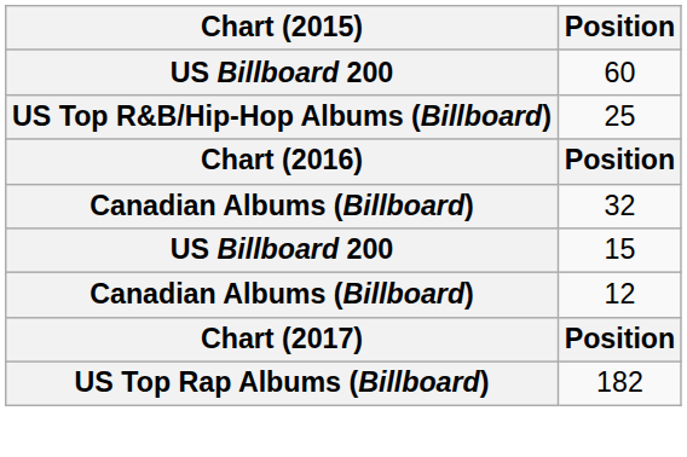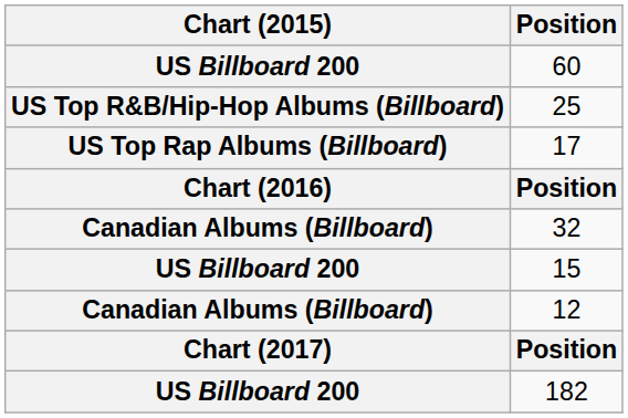+ row: US Top Rap Albums (Billboard) | 17
182 | Chart (2015): US Top Rap Albums (Billboard) -> US Billboard 200
